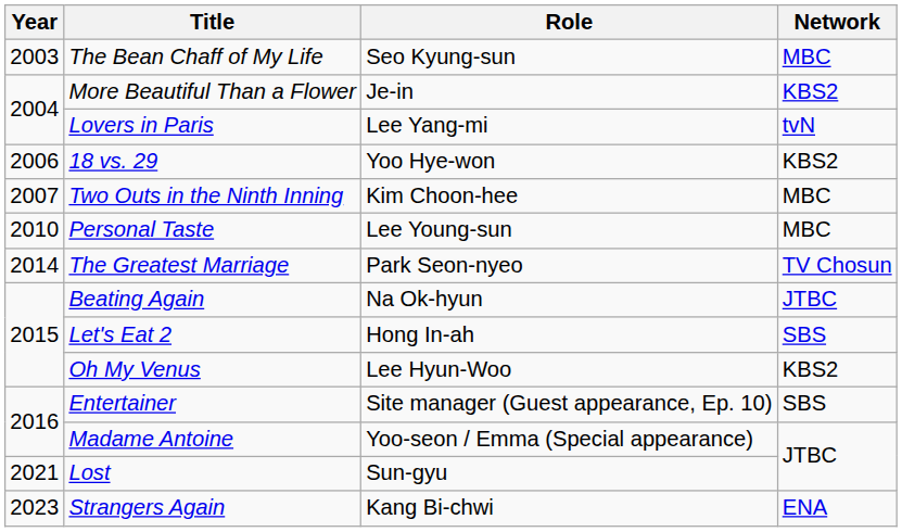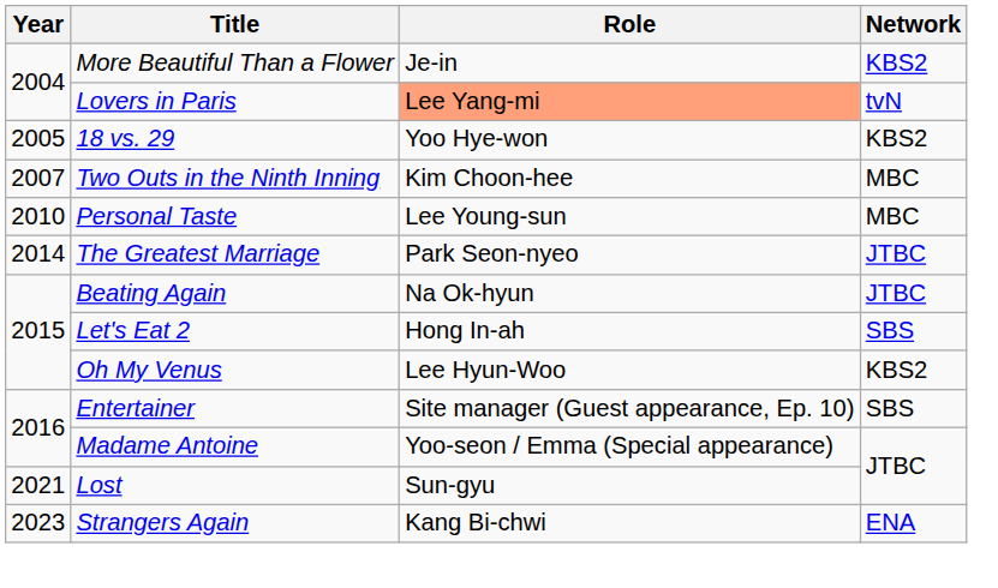- row: 2003 | The Bean Chaff of My Life | Seo Kyung-sun | MBC
Lovers in Paris | Role: no background -> lightsalmon background
18 vs. 29 | Year: 2006 -> 2005
The Greatest Marriage | Network: TV Chosun -> JTBC
